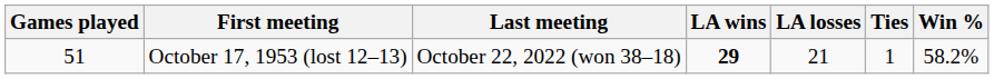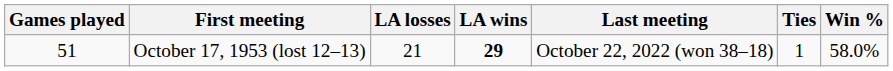columns swapped: Last meeting <-> LA losses
October 17, 1953 (lost 12–13) | Win %: 58.2% -> 58.0%
